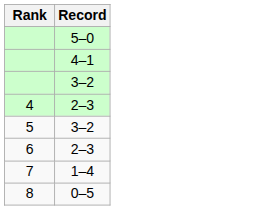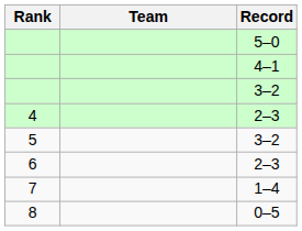+ column: Team
